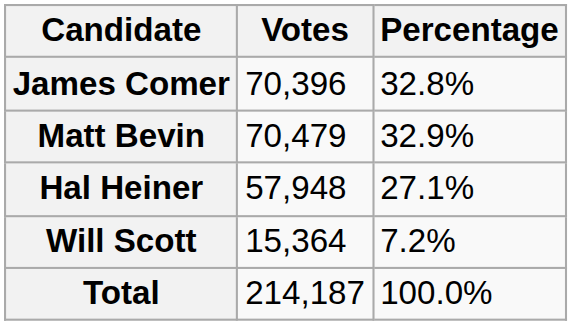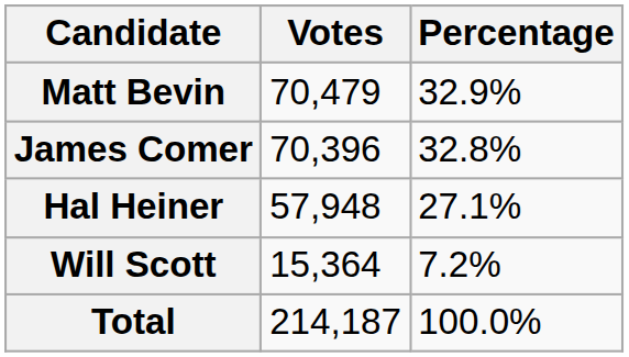rows swapped: Matt Bevin <-> James Comer
